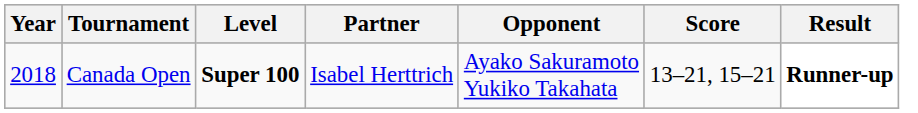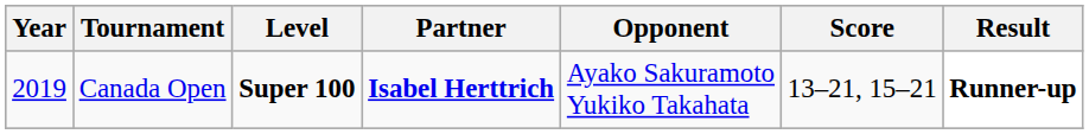Canada Open | Year: 2018 -> 2019
Canada Open | Partner: normal -> bold
